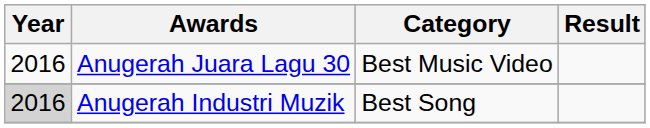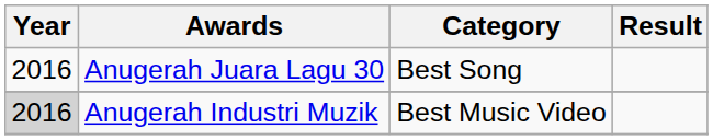Anugerah Juara Lagu 30 | Category: Best Music Video -> Best Song
Anugerah Industri Muzik | Category: Best Song -> Best Music Video
